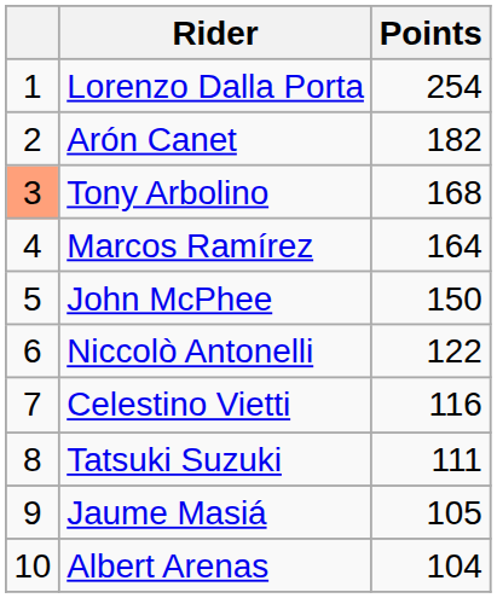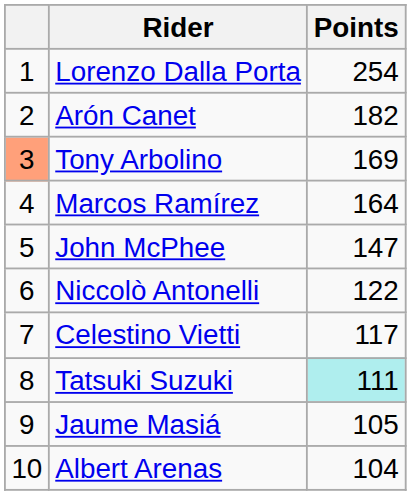Tony Arbolino | Points: 168 -> 169
John McPhee | Points: 150 -> 147
Celestino Vietti | Points: 116 -> 117
Tatsuki Suzuki | Points: no background -> paleturquoise background
